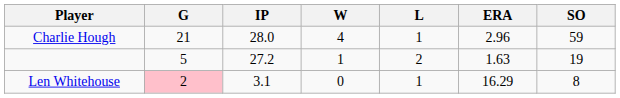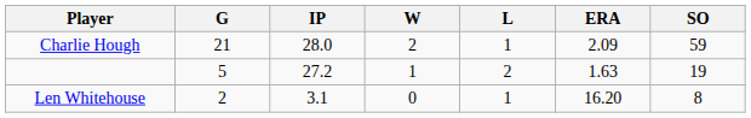Charlie Hough | W: 4 -> 2
Charlie Hough | ERA: 2.96 -> 2.09
Len Whitehouse | G: pink background -> no background
Len Whitehouse | ERA: 16.29 -> 16.20
